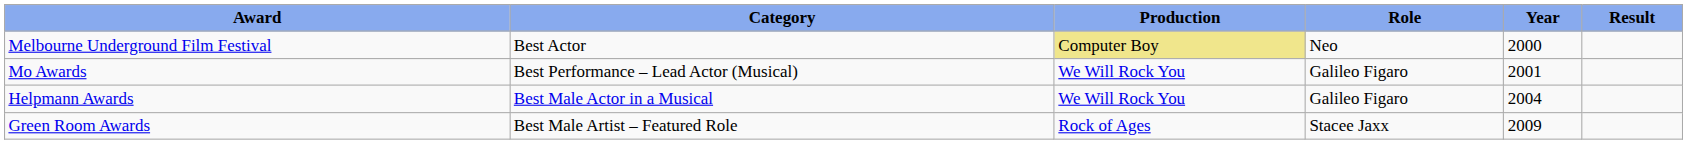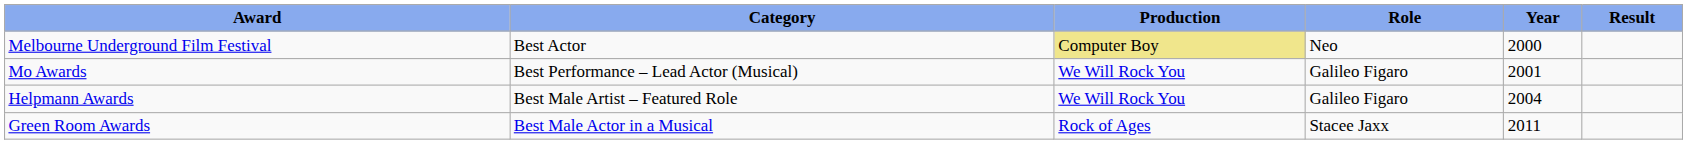Helpmann Awards | Category: Best Male Actor in a Musical -> Best Male Artist – Featured Role
Green Room Awards | Category: Best Male Artist – Featured Role -> Best Male Actor in a Musical
Green Room Awards | Year: 2009 -> 2011
